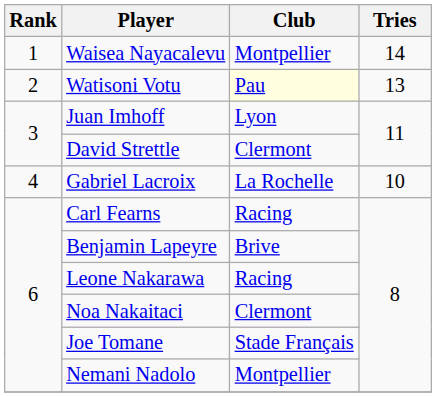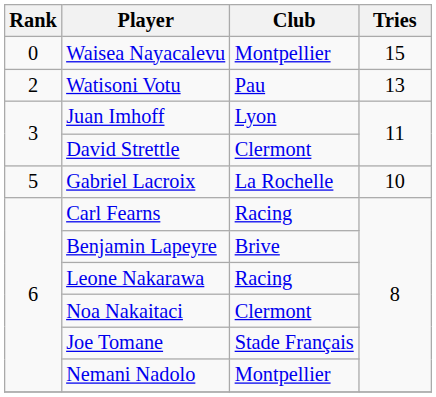Waisea Nayacalevu | Rank: 1 -> 0
Waisea Nayacalevu | Tries: 14 -> 15
Watisoni Votu | Club: lightyellow background -> no background
Gabriel Lacroix | Rank: 4 -> 5
